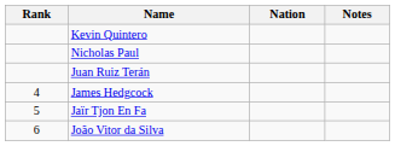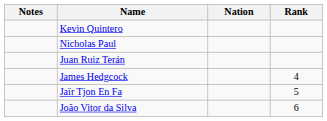columns swapped: Rank <-> Notes
